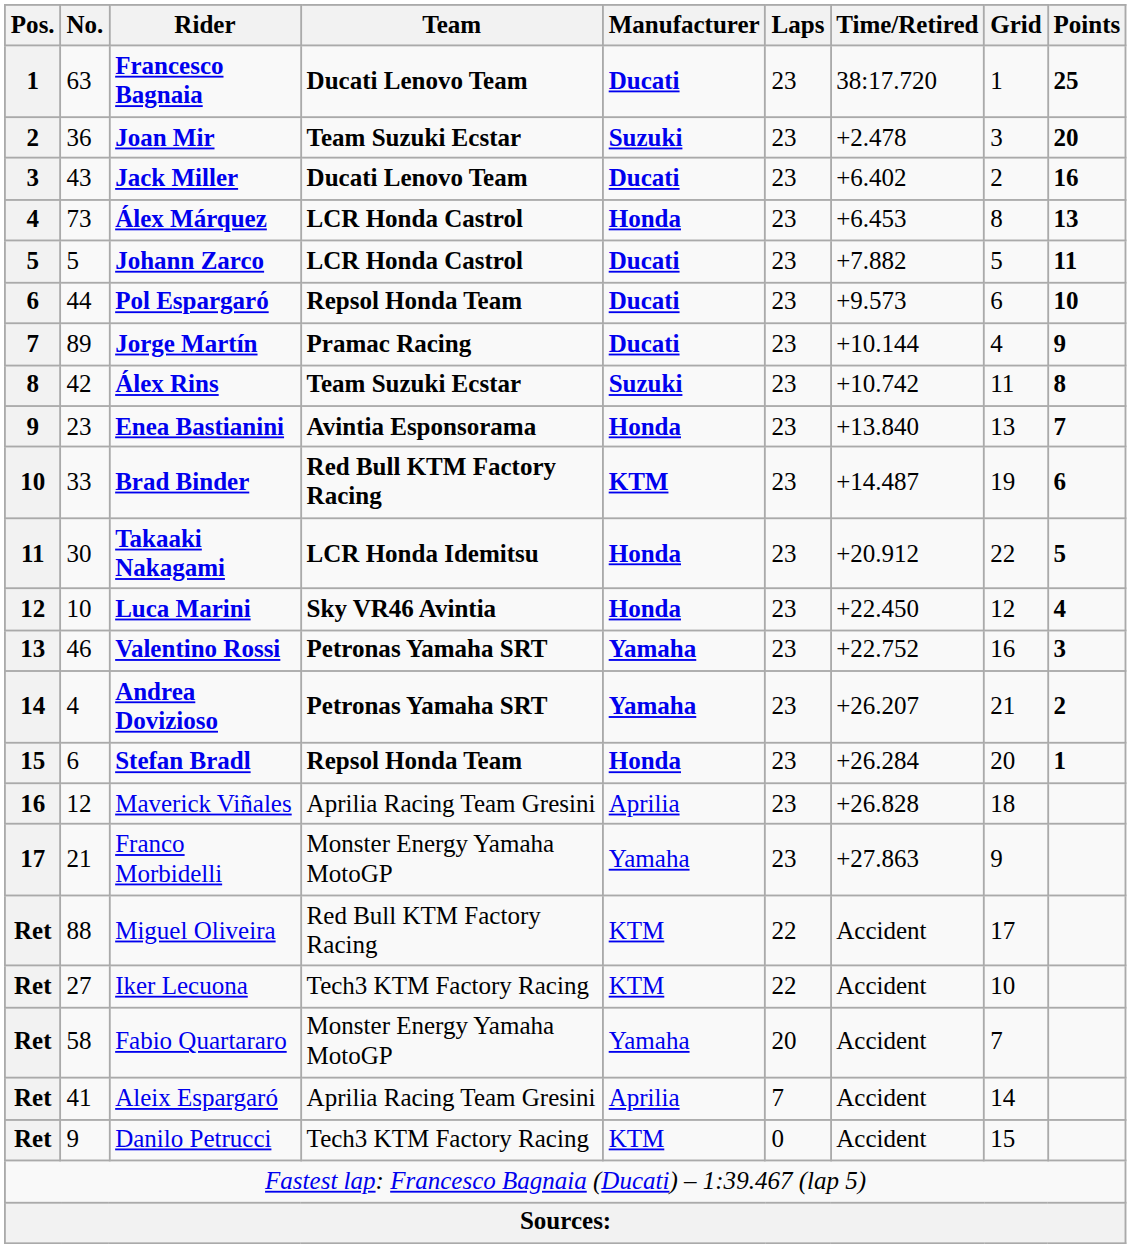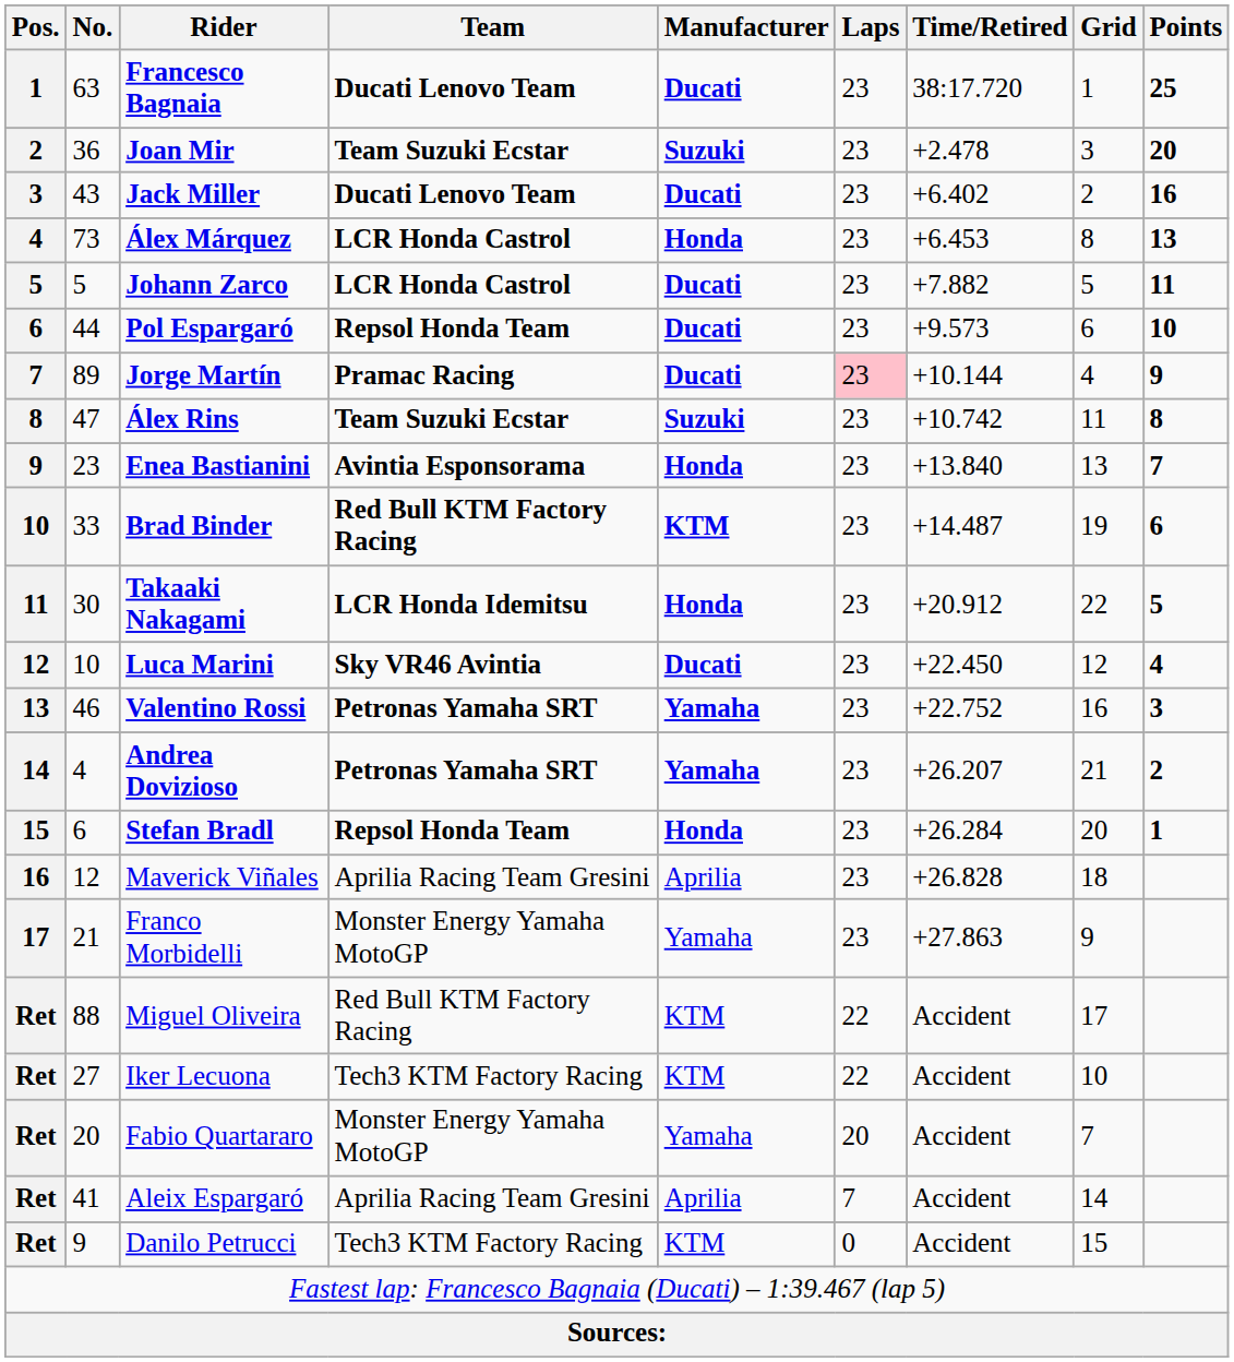Jorge Martín | Laps: no background -> pink background
Álex Rins | No.: 42 -> 47
Luca Marini | Manufacturer: Honda -> Ducati
Fabio Quartararo | No.: 58 -> 20
